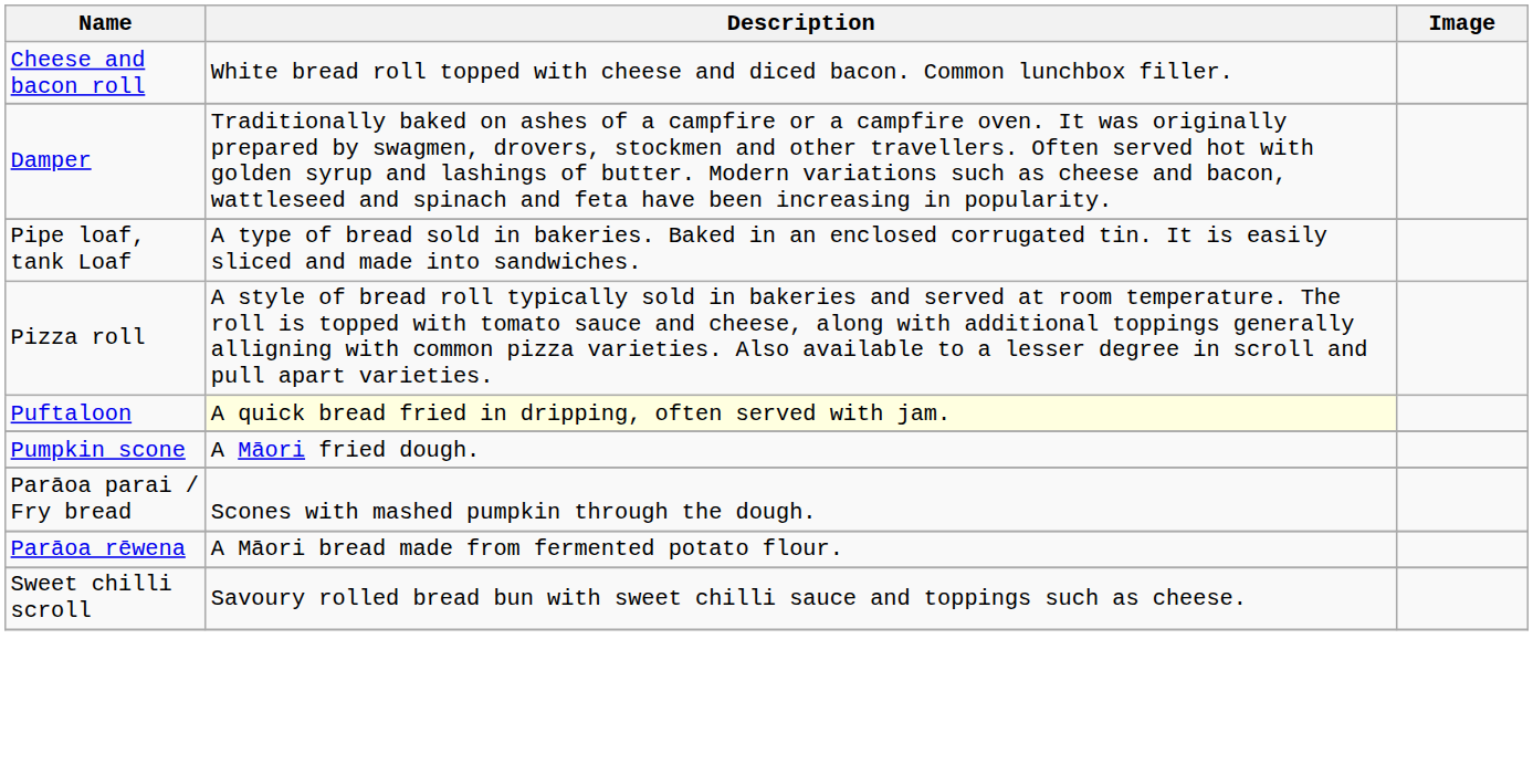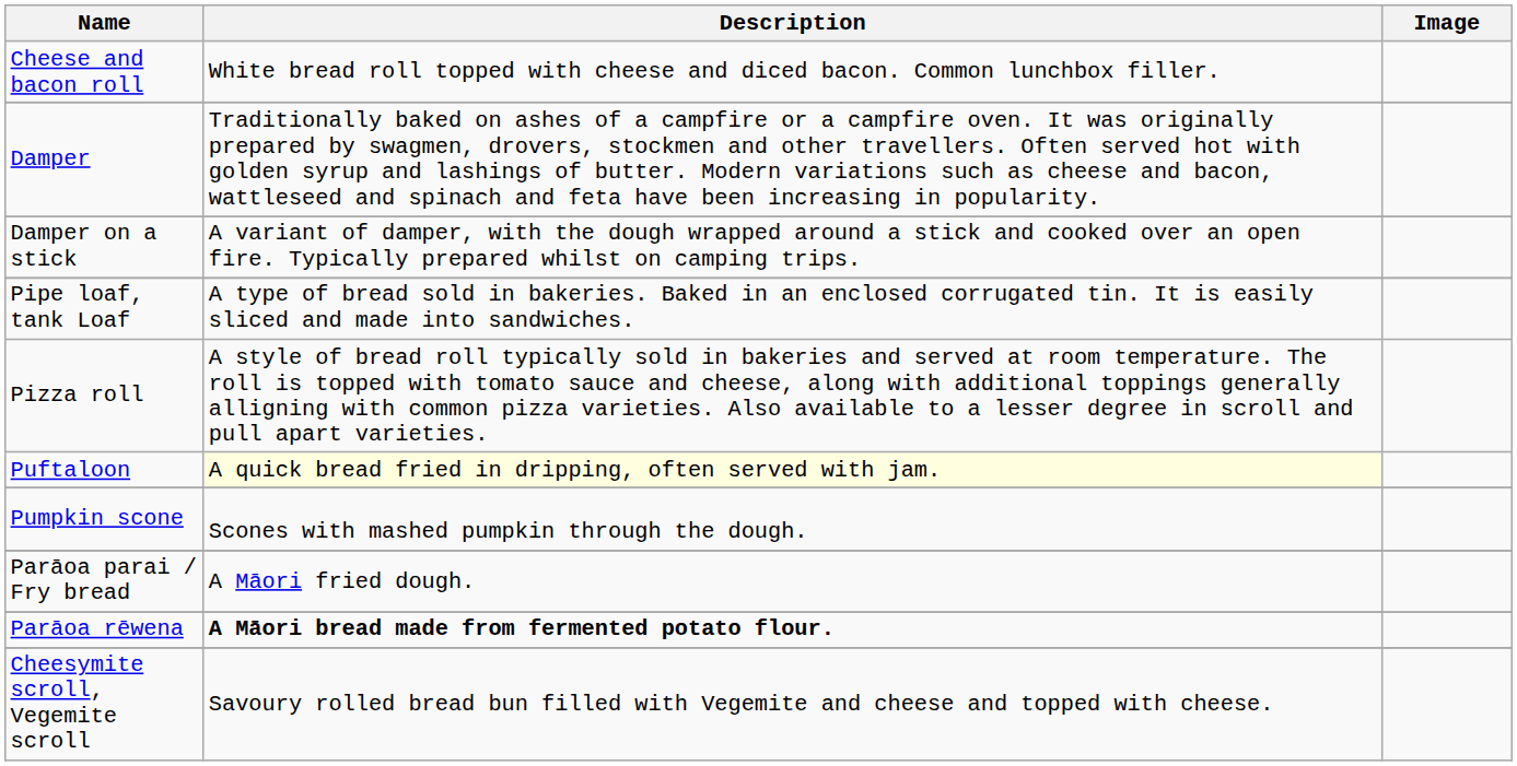+ row: Damper on a stick | A variant of damper, with the dough wrapped around a stick and cooked over an open fire. Typically prepared whilst on camping trips.
Pumpkin scone | Description: A Māori fried dough. -> Scones with mashed pumpkin through the dough.
Parāoa parai / Fry bread | Description: Scones with mashed pumpkin through the dough. -> A Māori fried dough.
Parāoa rēwena | Description: normal -> bold
- row: Sweet chilli scroll | Savoury rolled bread bun with sweet chilli sauce and toppings such as cheese.
+ row: Cheesymite scroll, Vegemite scroll | Savoury rolled bread bun filled with Vegemite and cheese and topped with cheese.
